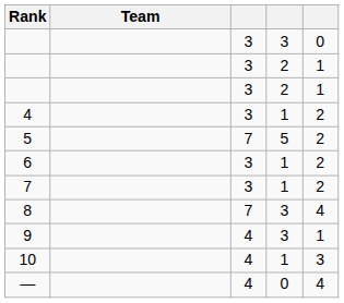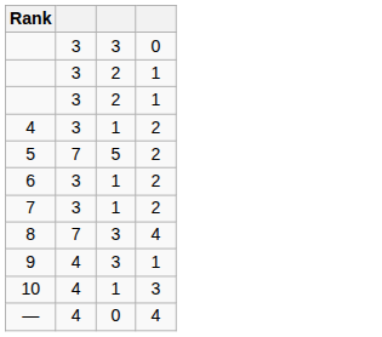- column: Team
